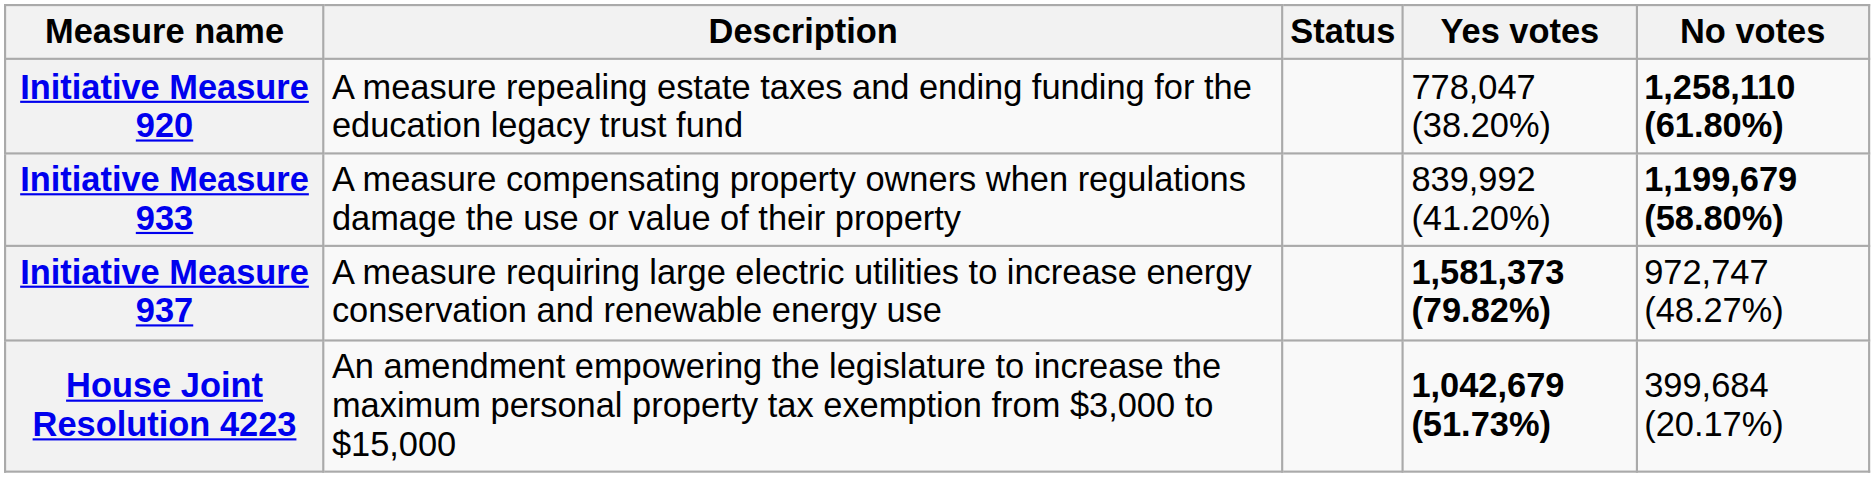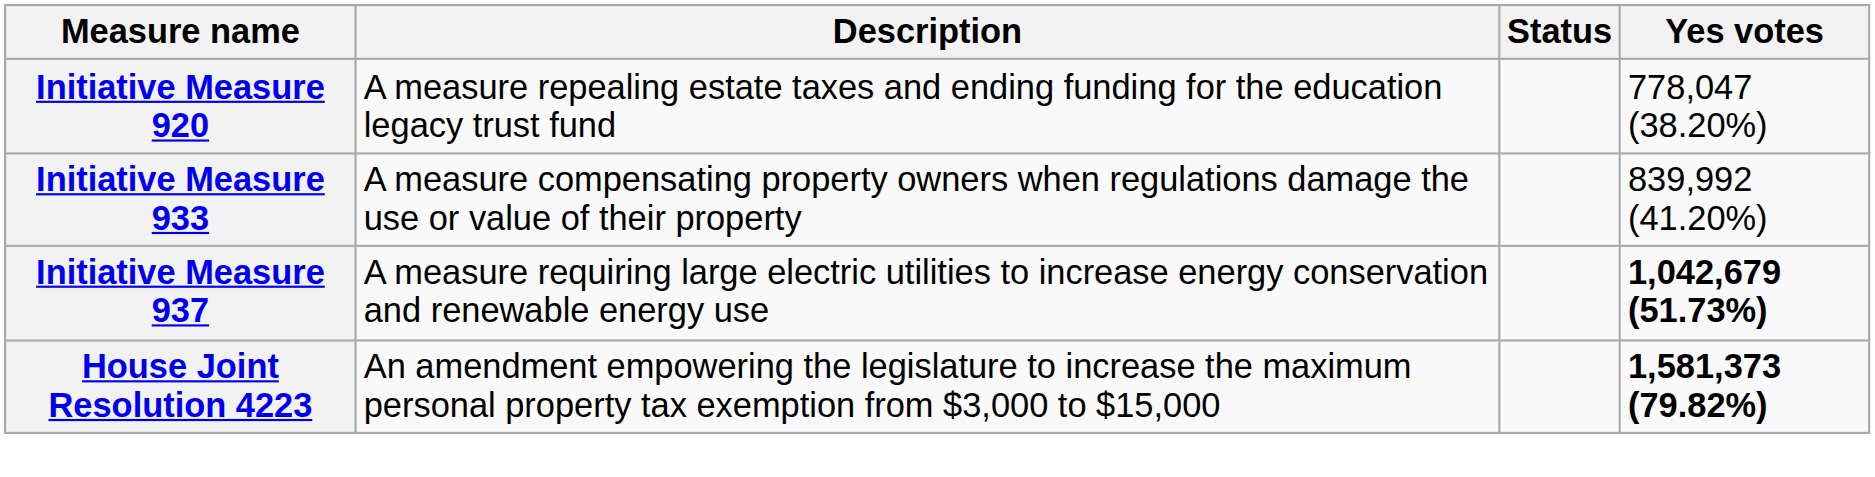- column: No votes | 1,258,110 (61.80%) | 1,199,679 (58.80%) | 972,747 (48.27%) | 399,684 (20.17%)
Initiative Measure 937 | Yes votes: 1,581,373 (79.82%) -> 1,042,679 (51.73%)
House Joint Resolution 4223 | Yes votes: 1,042,679 (51.73%) -> 1,581,373 (79.82%)
